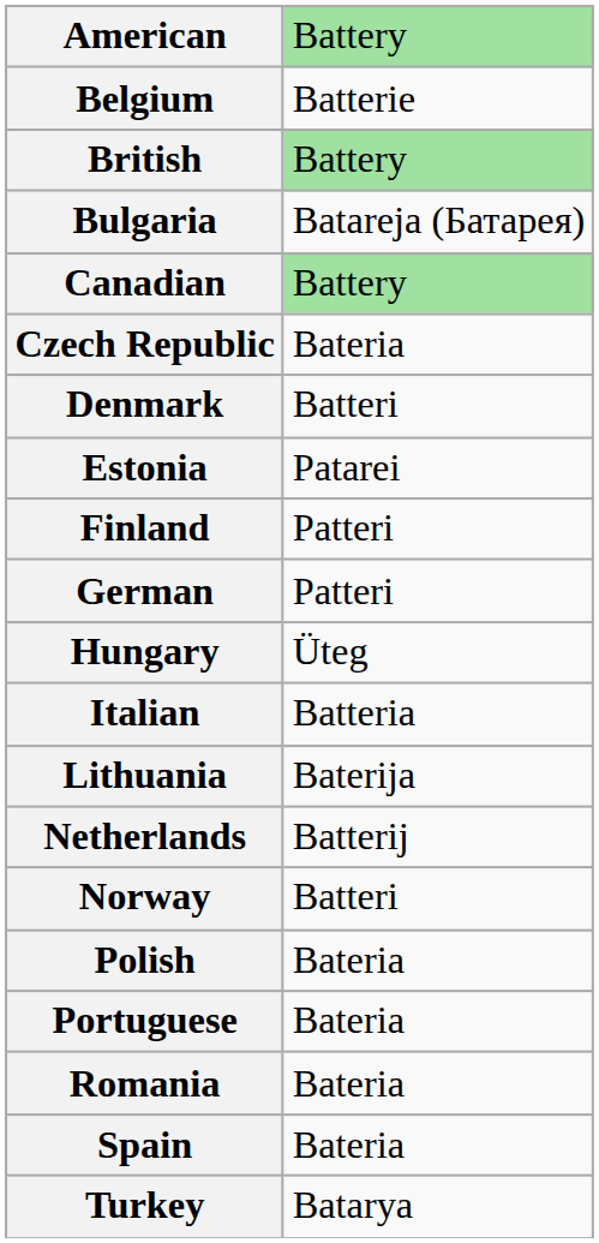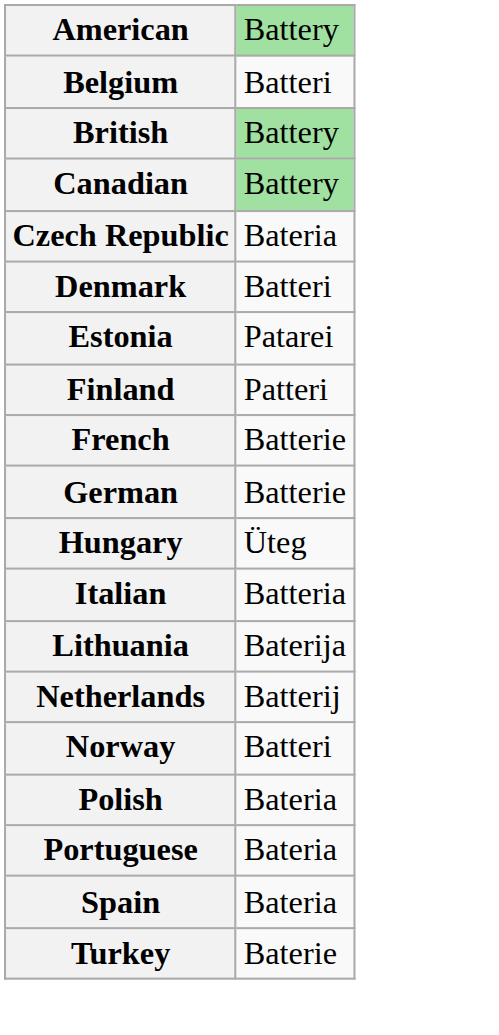Belgium | column 2: Batterie -> Batteri
- row: Bulgaria | Batareja (Батарея)
+ row: French | Batterie
German | column 2: Patteri -> Batterie
- row: Romania | Bateria
Turkey | column 2: Batarya -> Baterie
